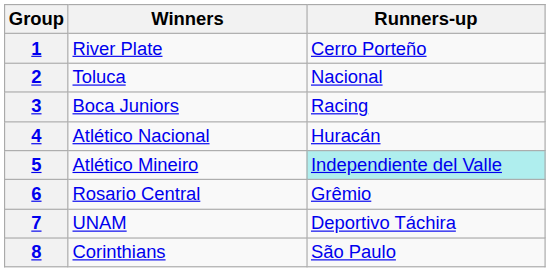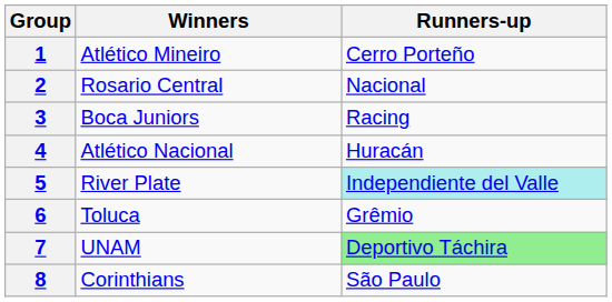1 | Winners: River Plate -> Atlético Mineiro
2 | Winners: Toluca -> Rosario Central
5 | Winners: Atlético Mineiro -> River Plate
6 | Winners: Rosario Central -> Toluca
7 | Runners-up: no background -> lightgreen background
